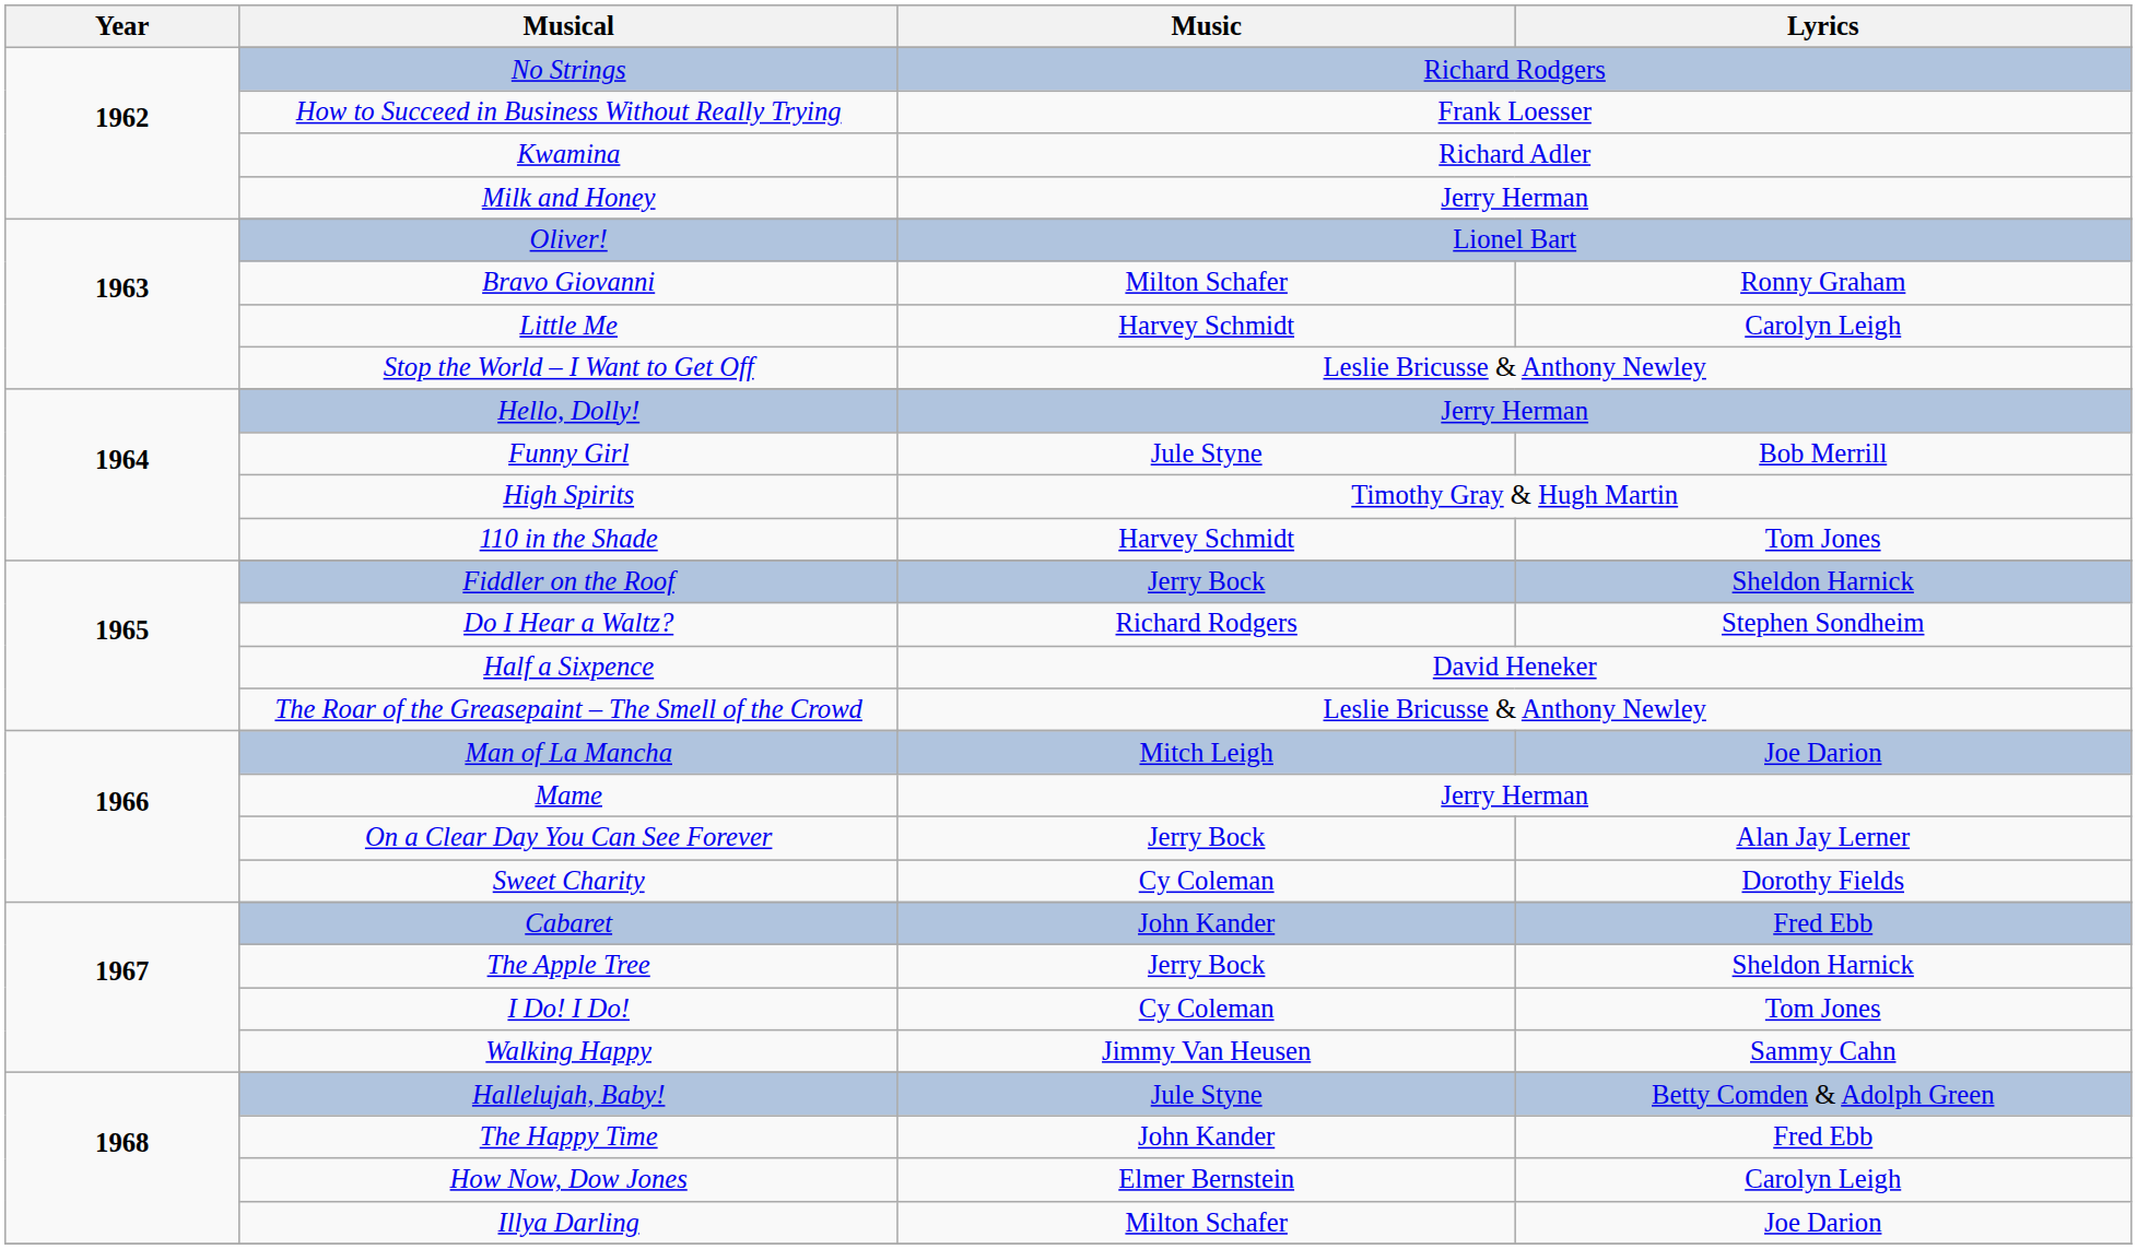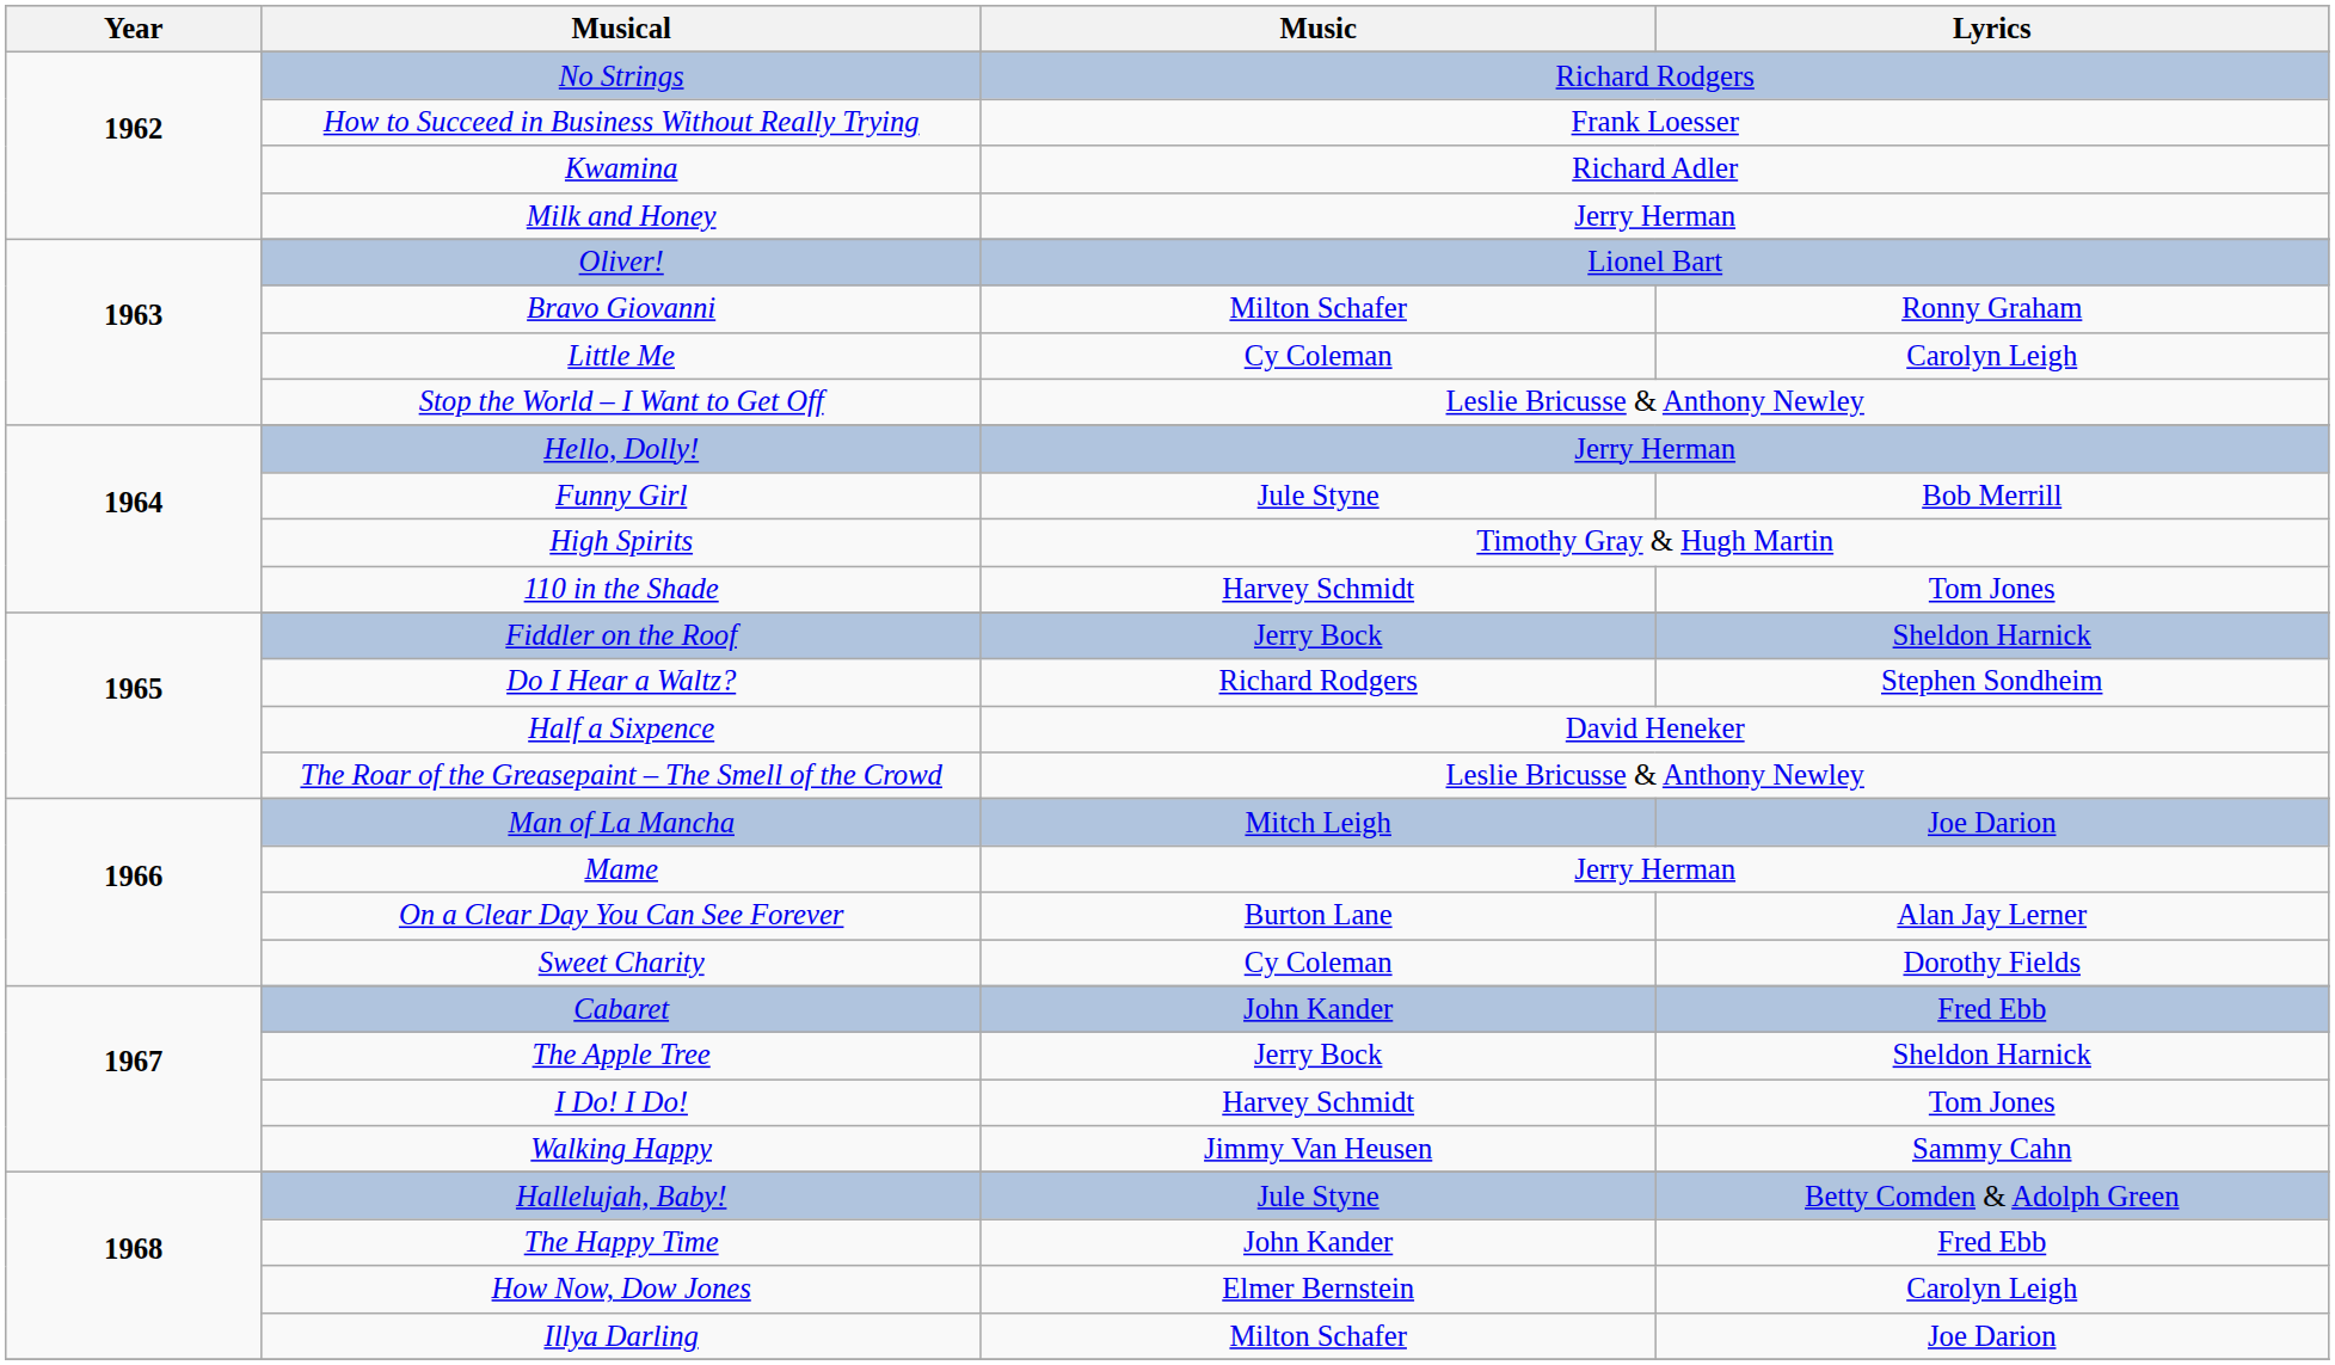Little Me | Music: Harvey Schmidt -> Cy Coleman
On a Clear Day You Can See Forever | Music: Jerry Bock -> Burton Lane
I Do! I Do! | Music: Cy Coleman -> Harvey Schmidt
